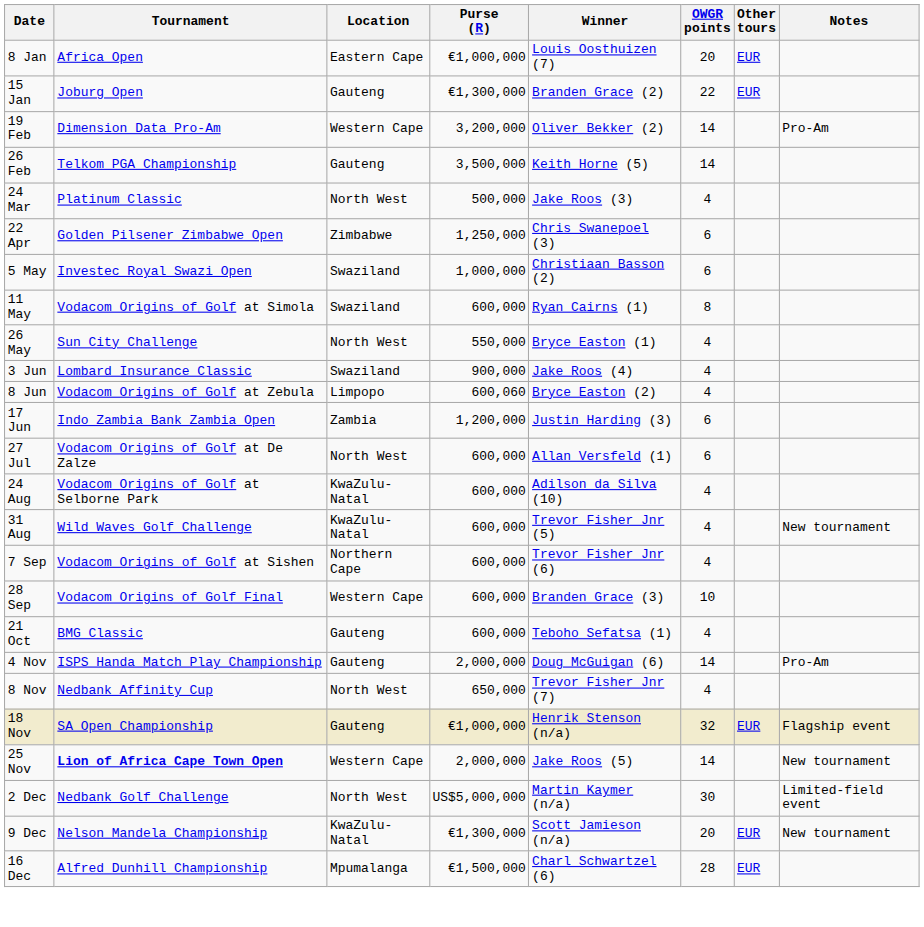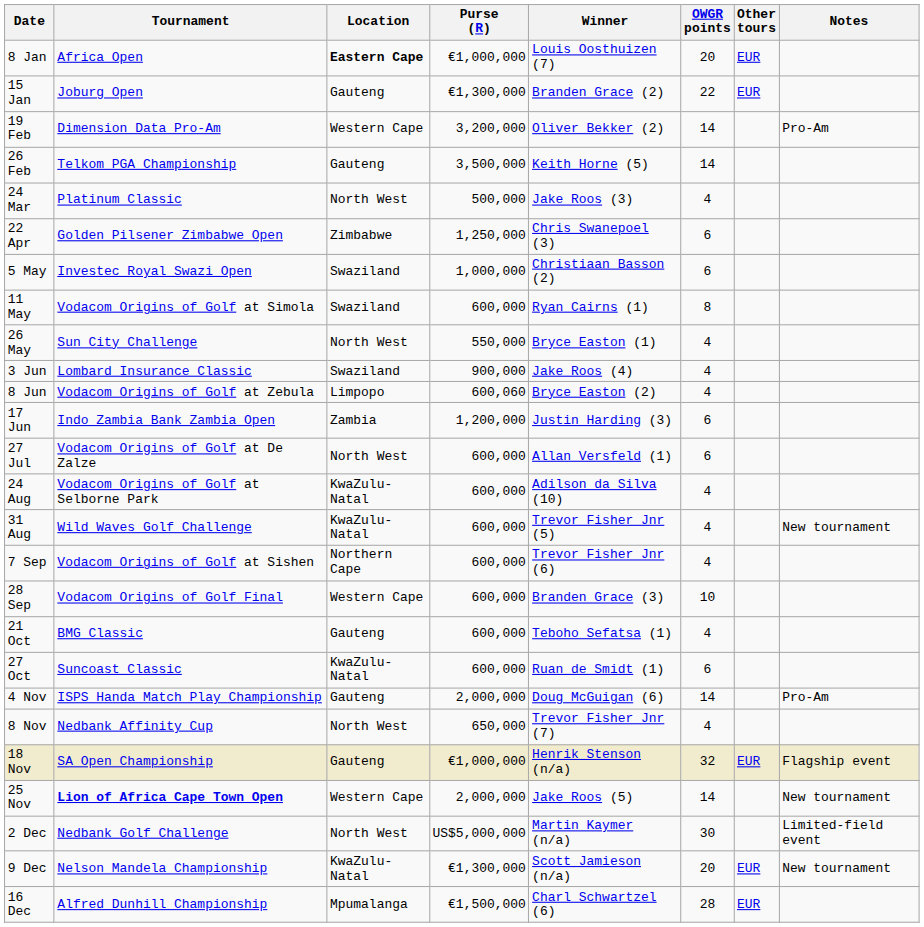8 Jan | Location: normal -> bold
+ row: 27 Oct | Suncoast Classic | KwaZulu-Natal | 600,000 | Ruan de Smidt (1) | 6
